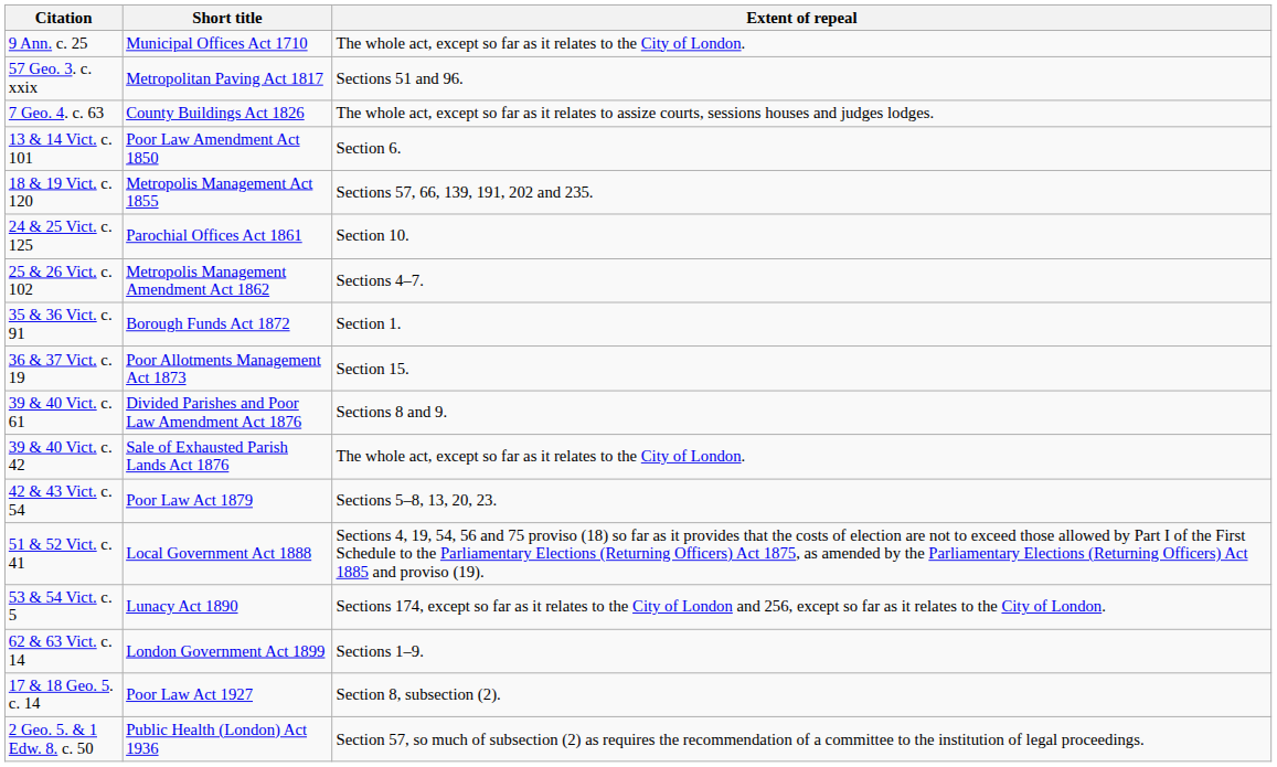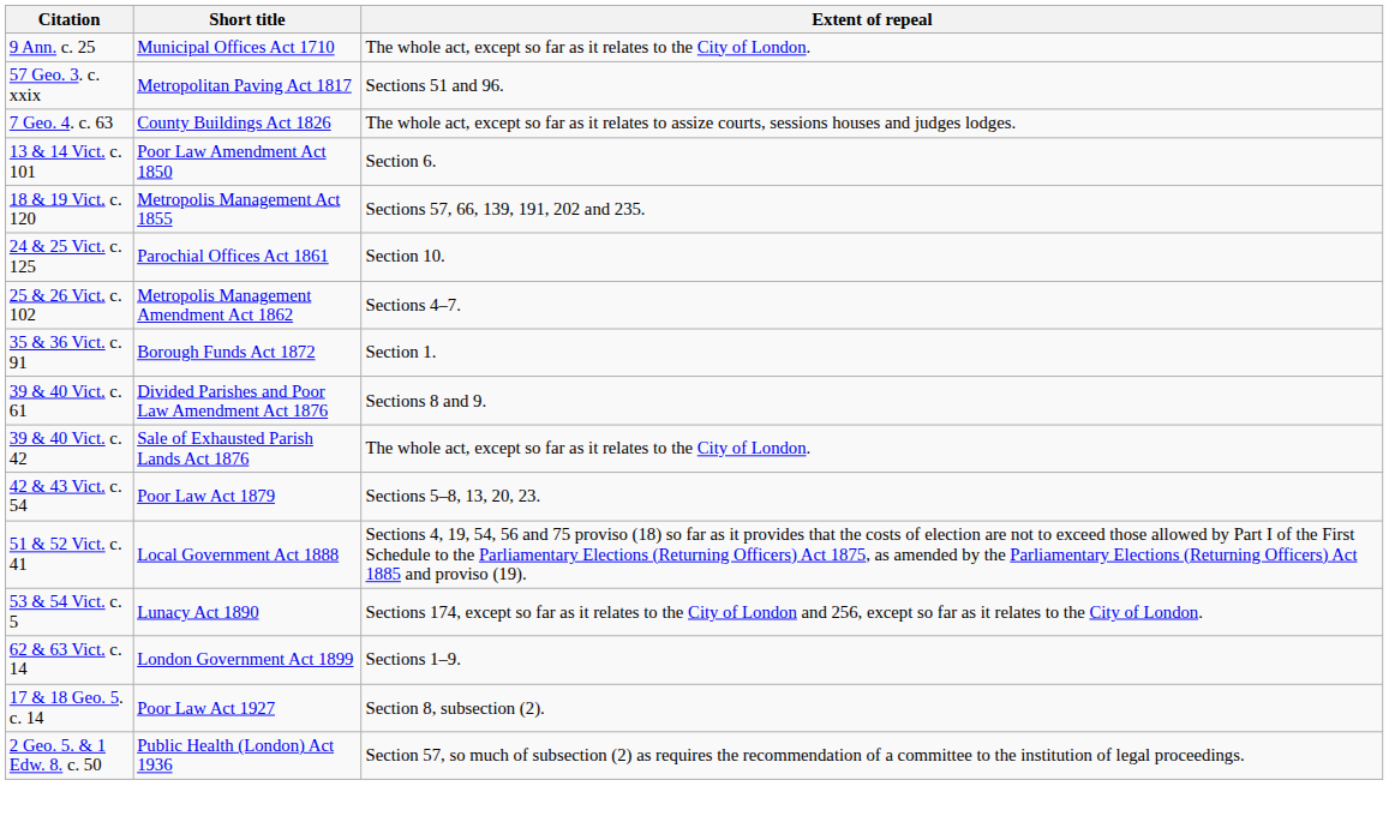- row: 36 & 37 Vict. c. 19 | Poor Allotments Management Act 1873 | Section 15.
